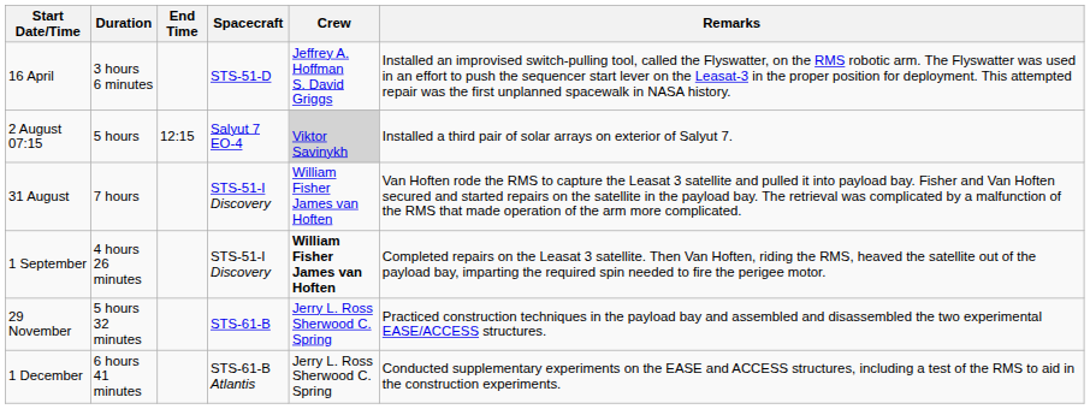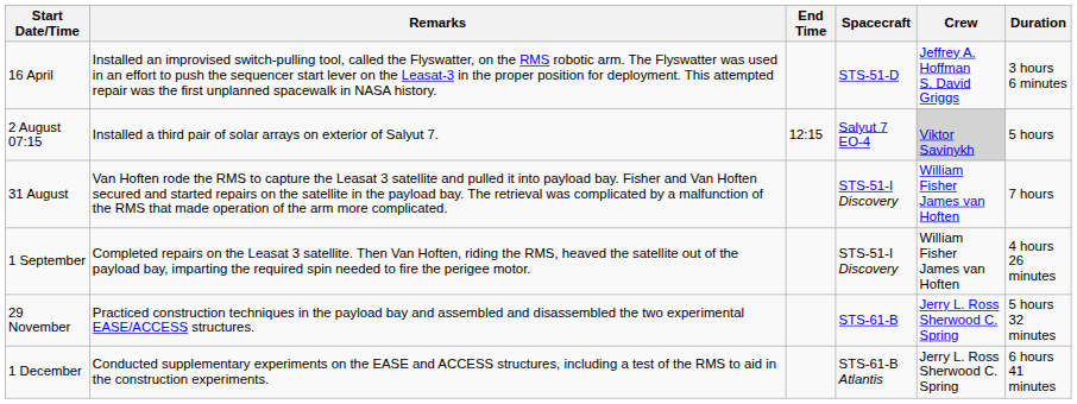columns swapped: Duration <-> Remarks
1 September | Crew: bold -> normal
